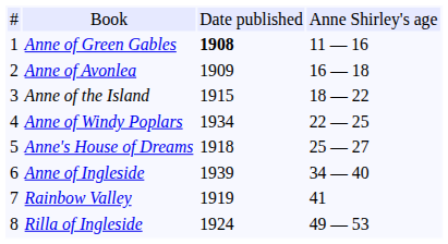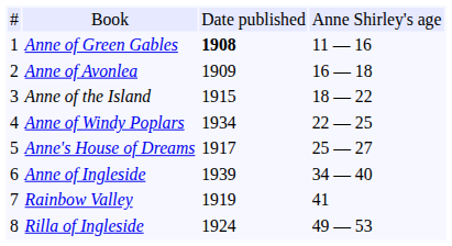Anne's House of Dreams | column 3: 1918 -> 1917
